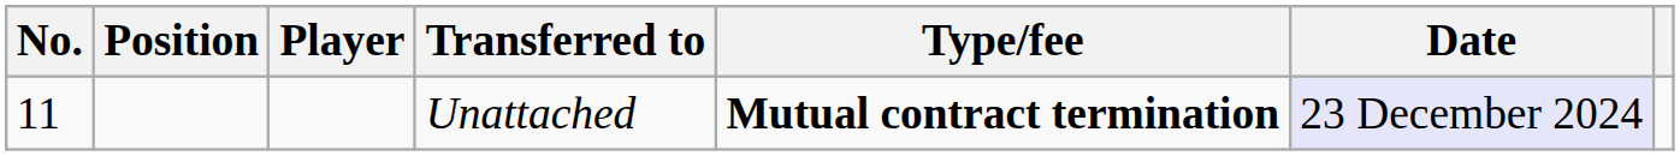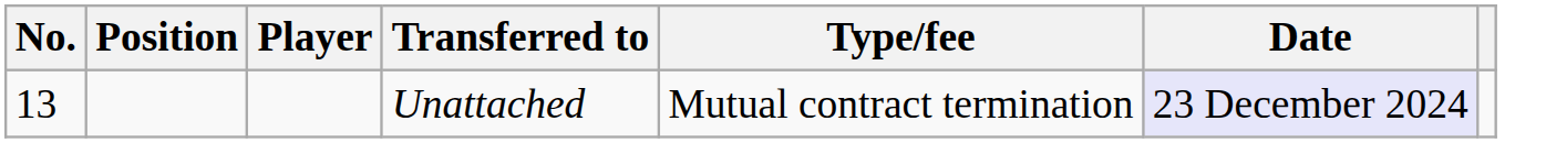Unattached | No.: 11 -> 13
Unattached | Type/fee: bold -> normal
